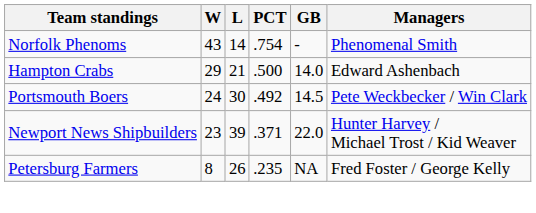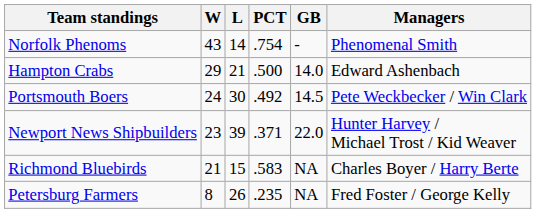+ row: Richmond Bluebirds | 21 | 15 | .583 | NA | Charles Boyer / Harry Berte
